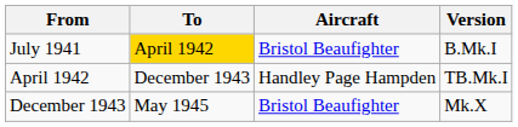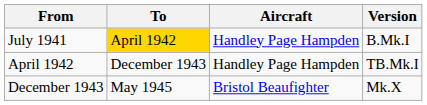July 1941 | Aircraft: Bristol Beaufighter -> Handley Page Hampden
